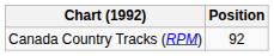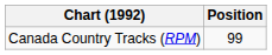Canada Country Tracks (RPM) | Position: 92 -> 99
